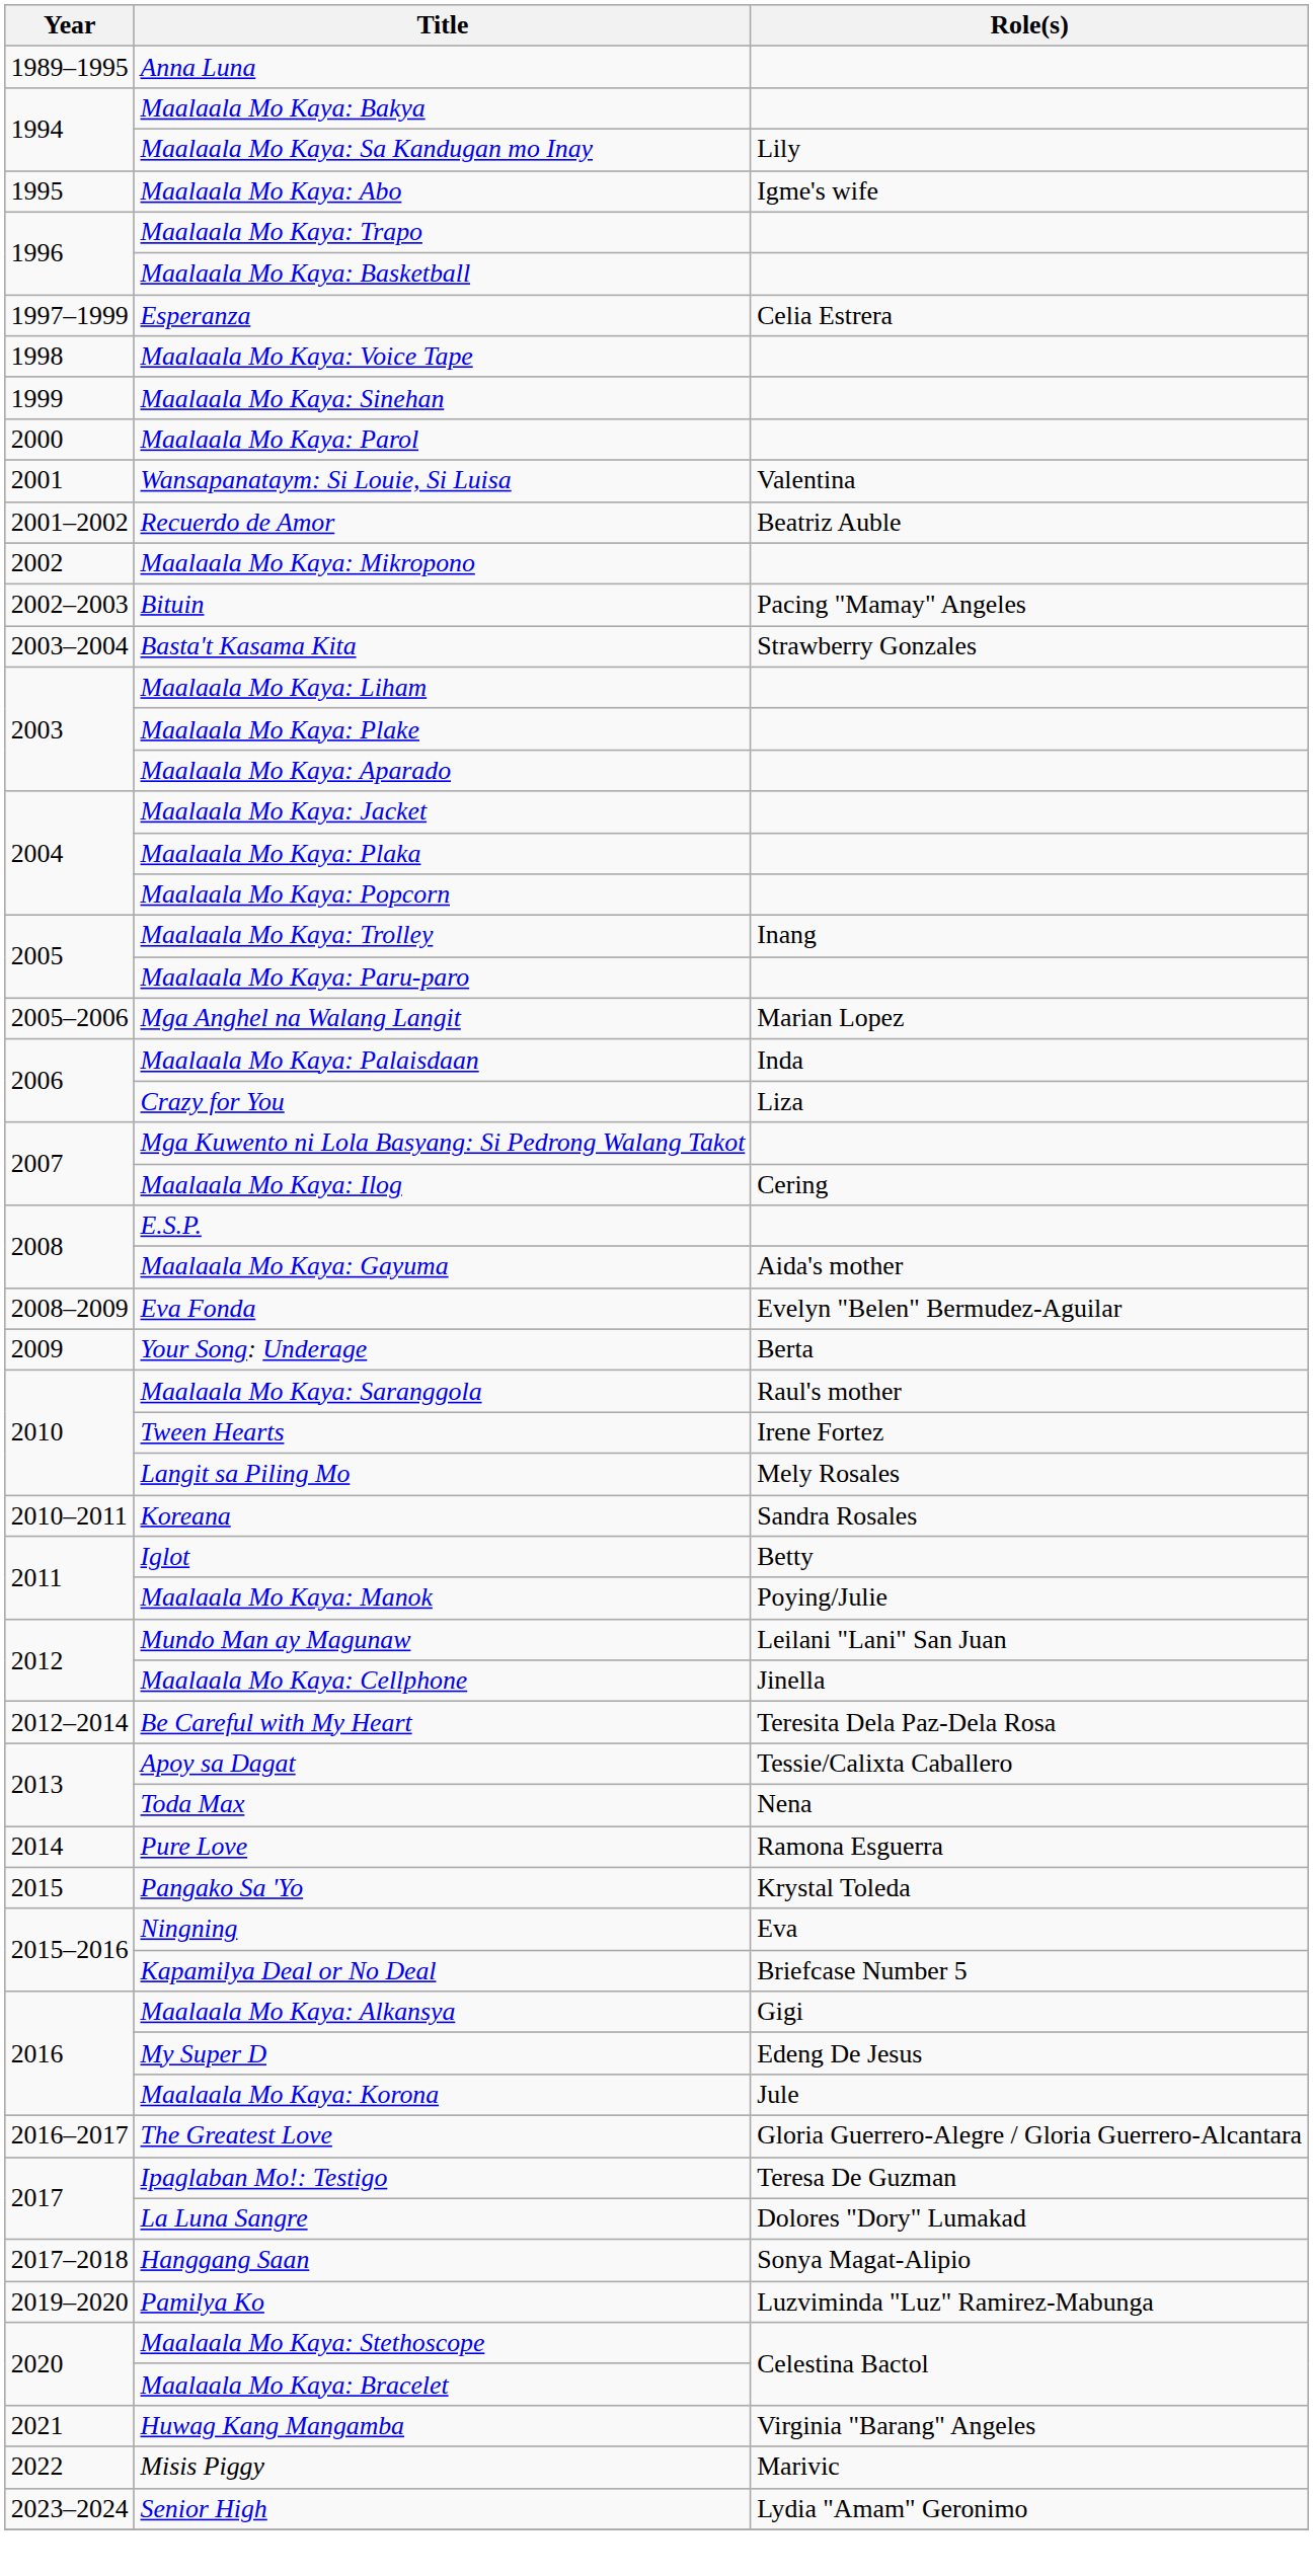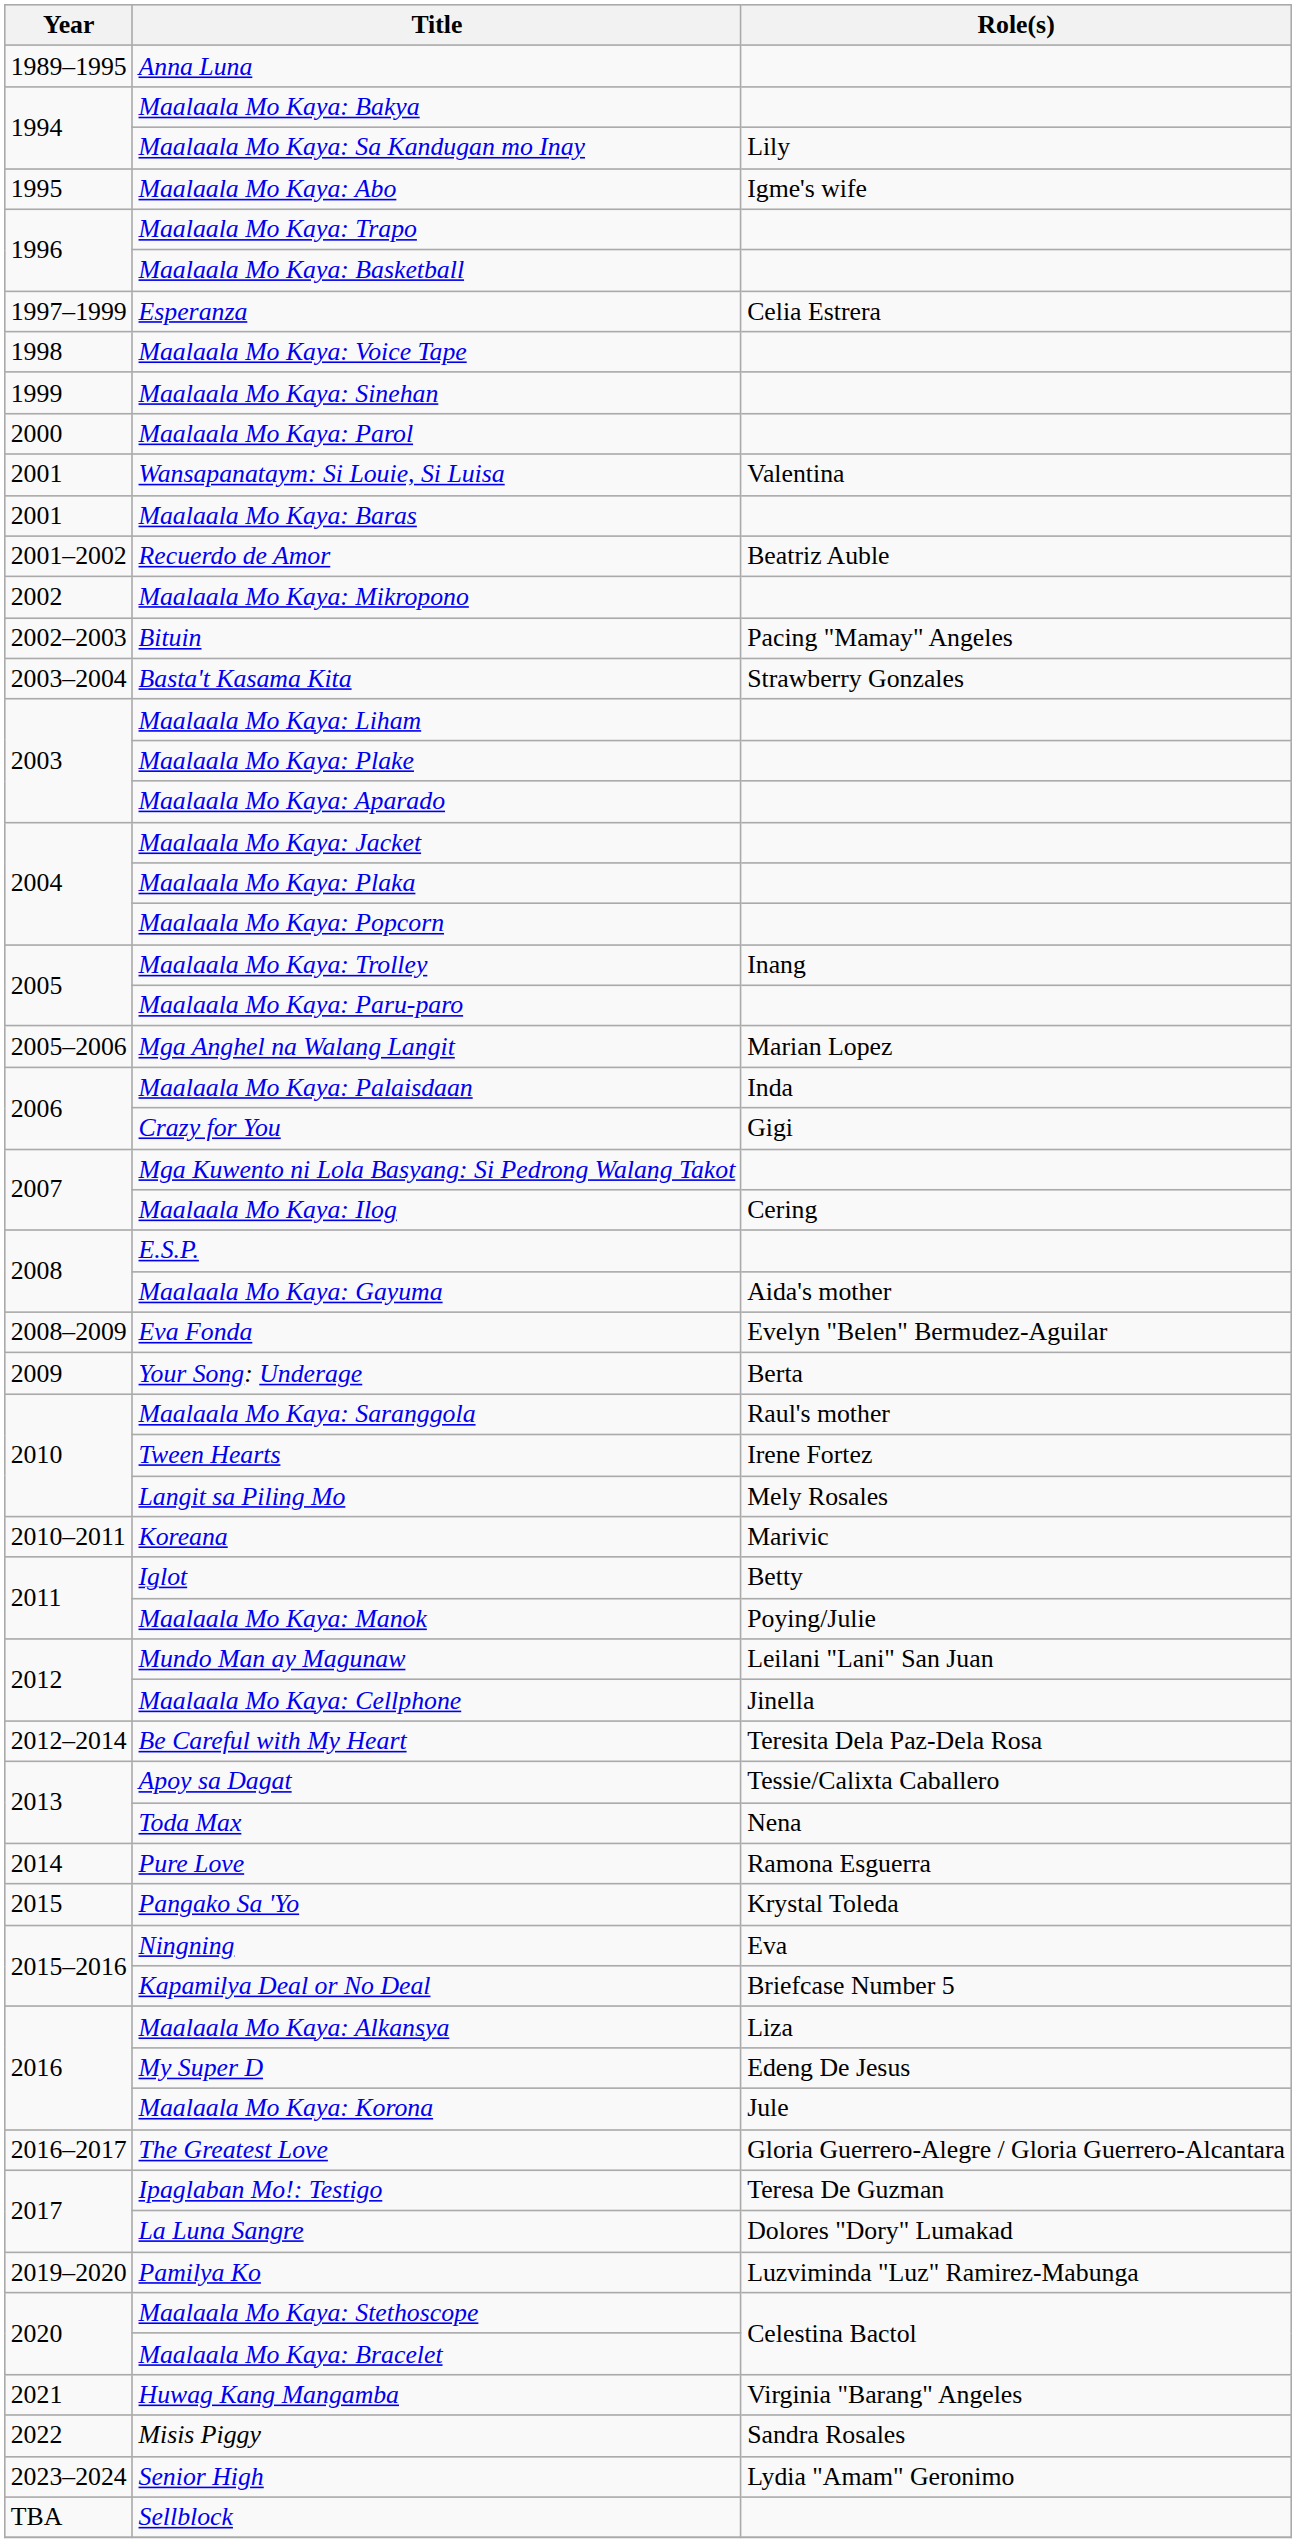+ row: 2001 | Maalaala Mo Kaya: Baras
Crazy for You | Role(s): Liza -> Gigi
Koreana | Role(s): Sandra Rosales -> Marivic
Maalaala Mo Kaya: Alkansya | Role(s): Gigi -> Liza
- row: 2017–2018 | Hanggang Saan | Sonya Magat-Alipio
Misis Piggy | Role(s): Marivic -> Sandra Rosales
+ row: TBA | Sellblock
